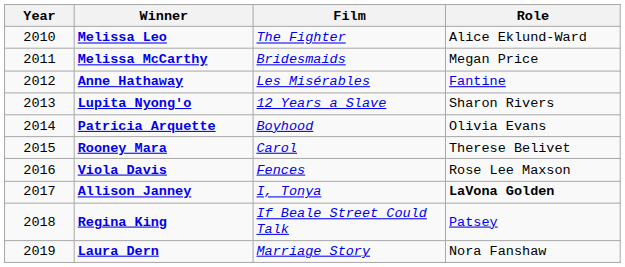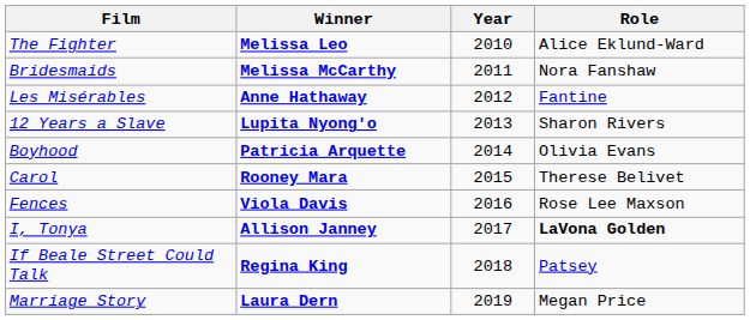columns swapped: Year <-> Film
Melissa McCarthy | Role: Megan Price -> Nora Fanshaw
Laura Dern | Role: Nora Fanshaw -> Megan Price
